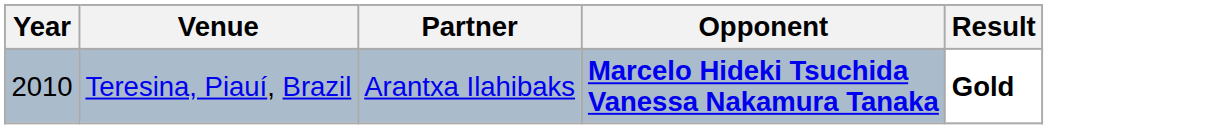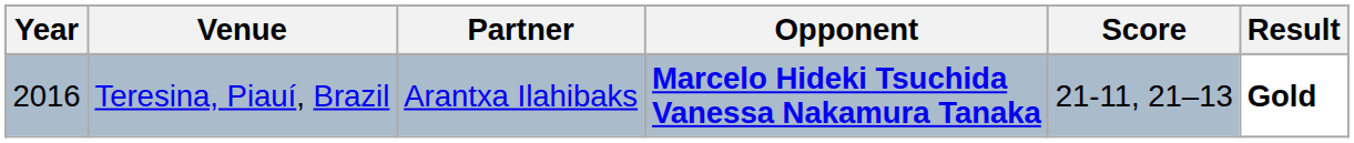+ column: Score | 21-11, 21–13
Teresina, Piauí, Brazil | Year: 2010 -> 2016
